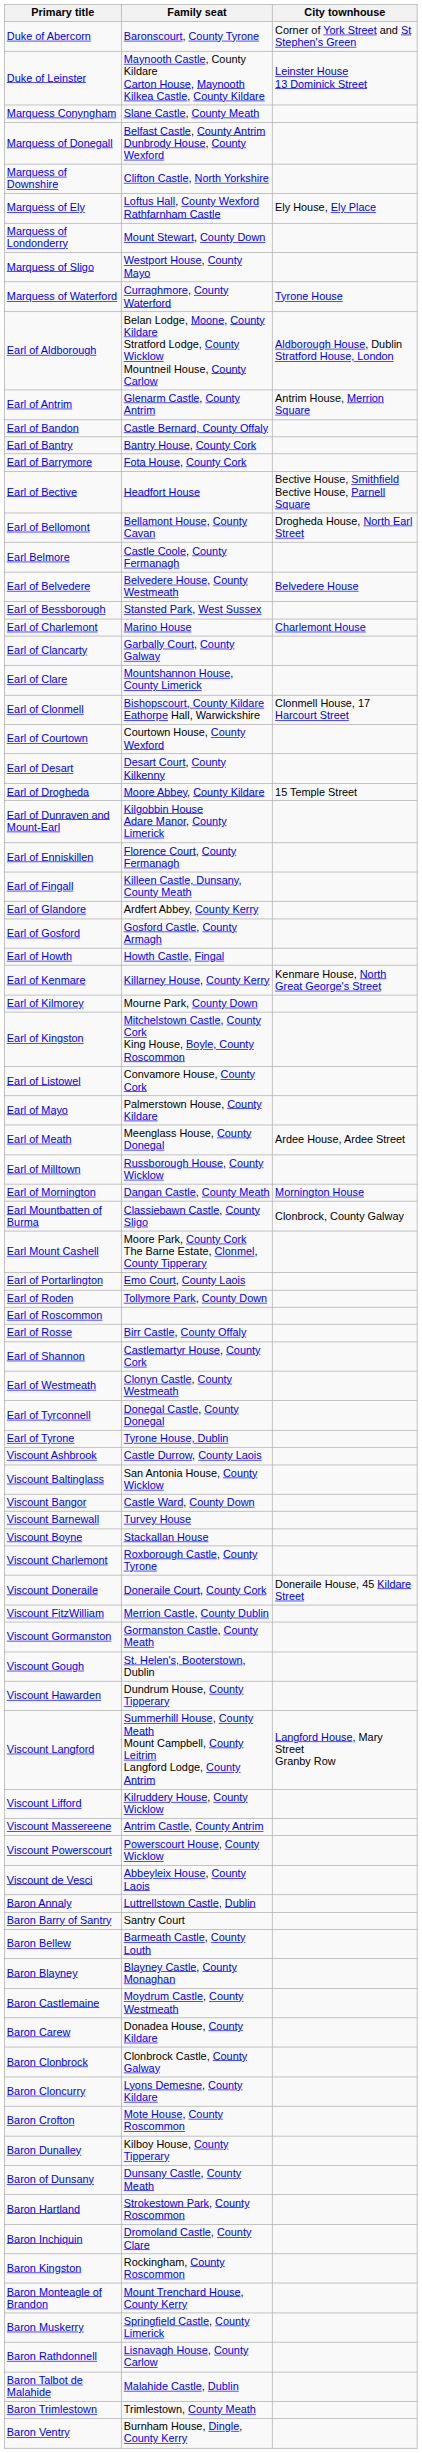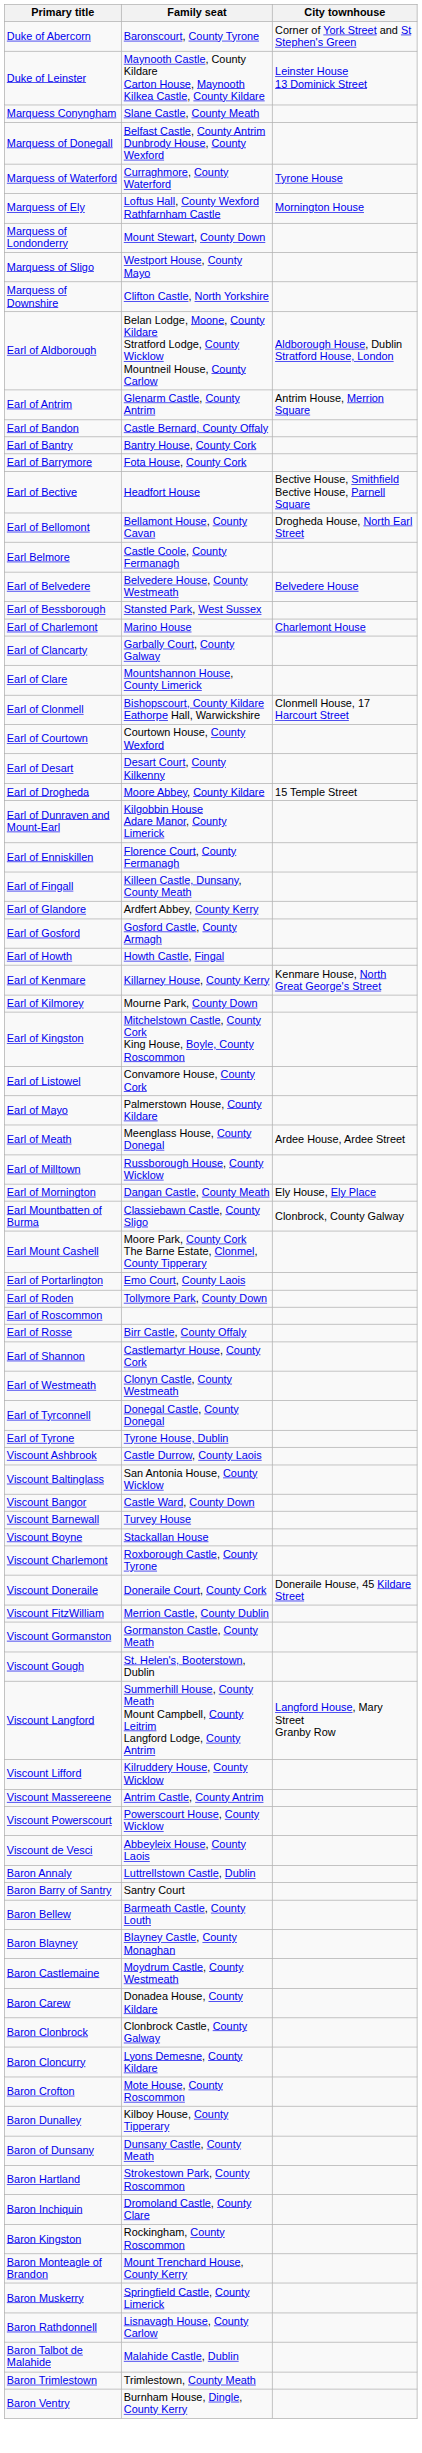rows swapped: Marquess of Downshire <-> Marquess of Waterford
Marquess of Ely | City townhouse: Ely House, Ely Place -> Mornington House
Earl of Mornington | City townhouse: Mornington House -> Ely House, Ely Place
- row: Viscount Hawarden | Dundrum House, County Tipperary
